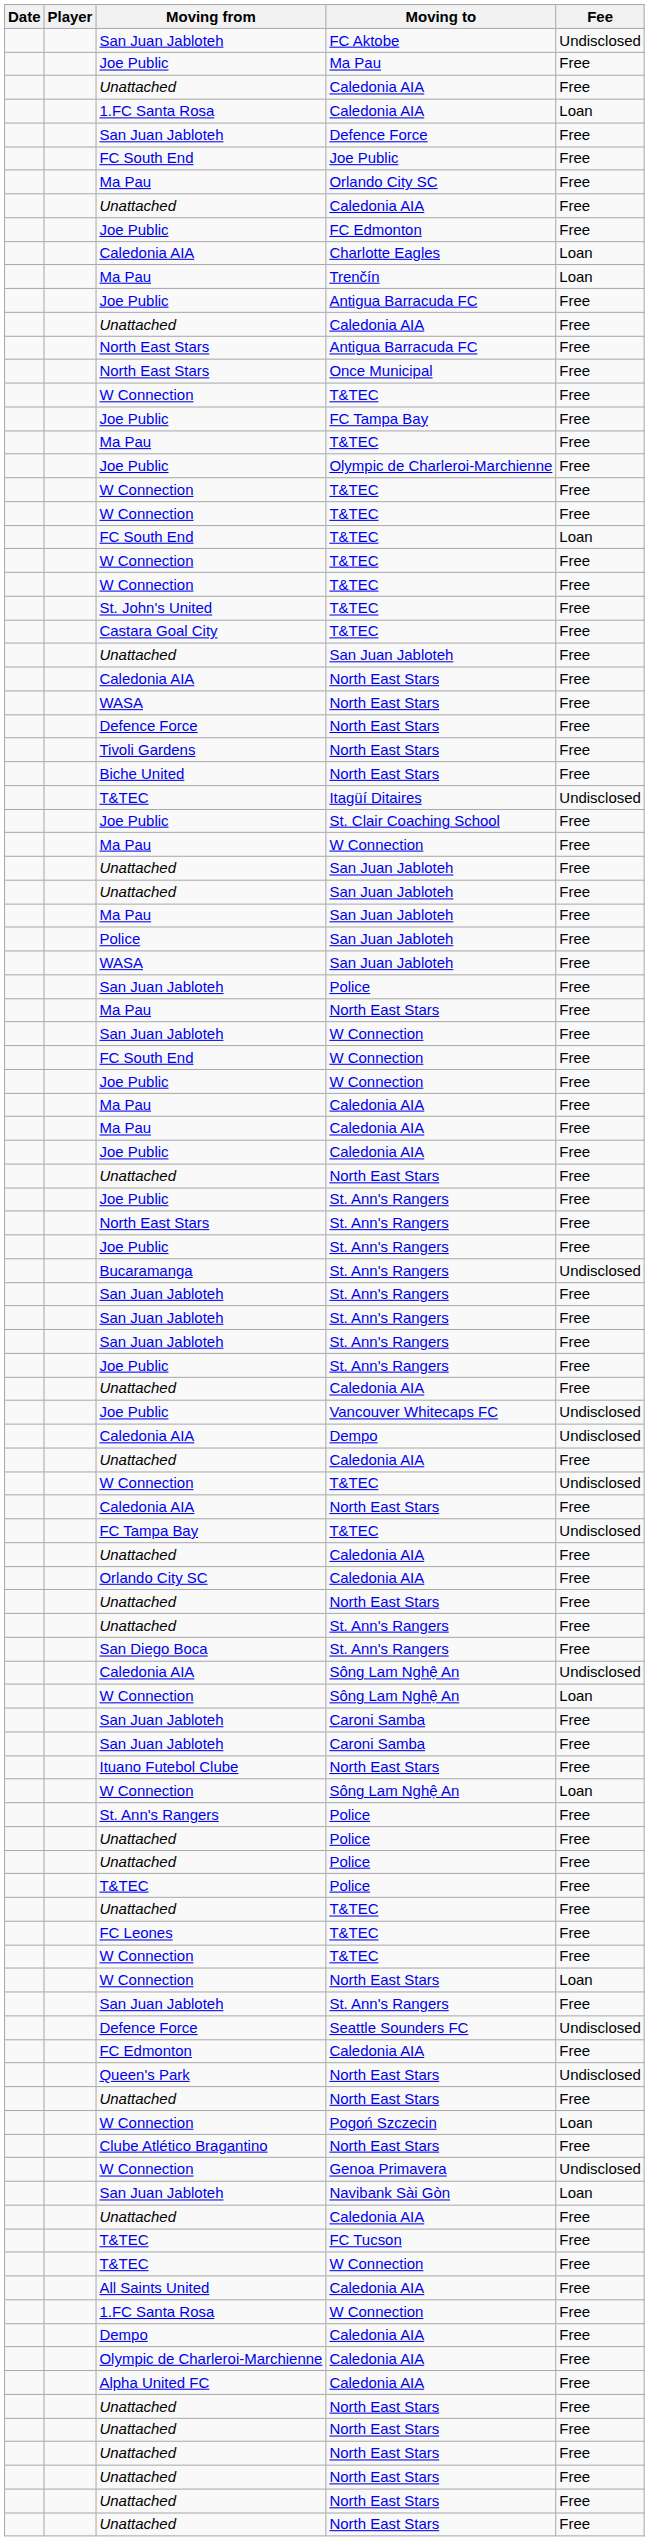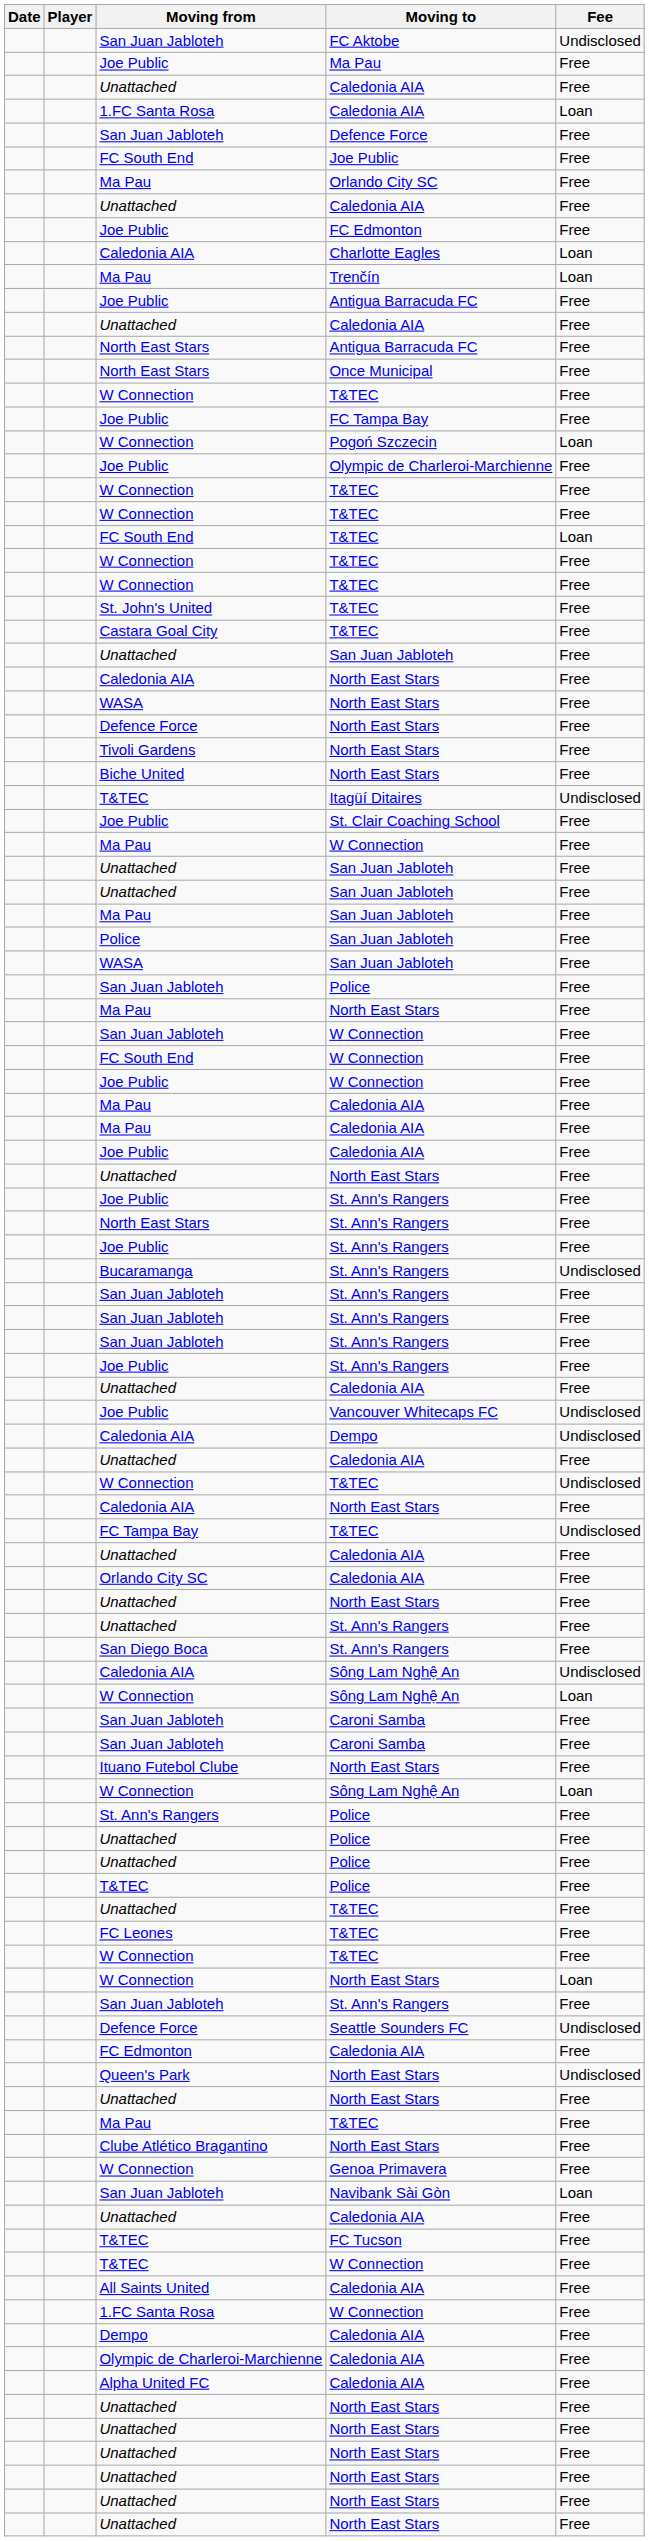rows swapped: Ma Pau / T&TEC <-> W Connection / Pogoń Szczecin
W Connection / Genoa Primavera | Fee: Undisclosed -> Free
